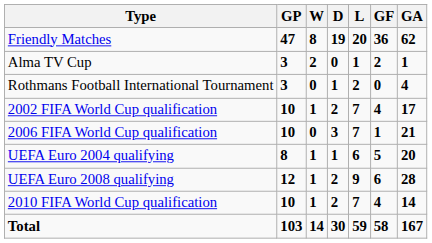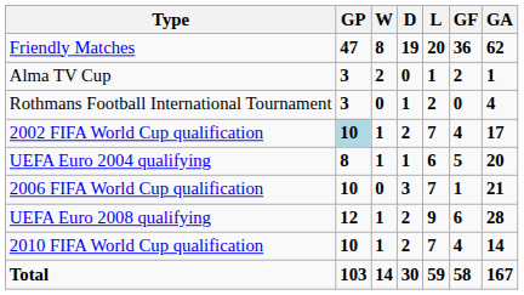2002 FIFA World Cup qualification | GP: no background -> lightblue background
rows swapped: UEFA Euro 2004 qualifying <-> 2006 FIFA World Cup qualification
